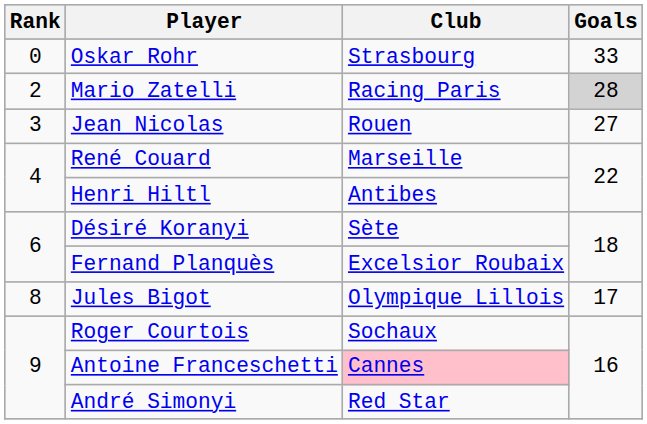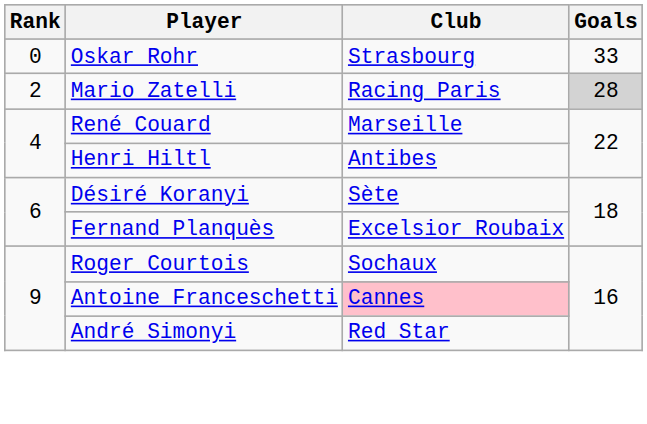- row: 3 | Jean Nicolas | Rouen | 27
- row: 8 | Jules Bigot | Olympique Lillois | 17
